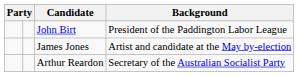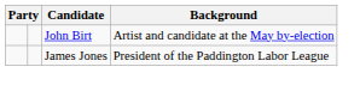John Birt | Background: President of the Paddington Labor League -> Artist and candidate at the May by-election
James Jones | Background: Artist and candidate at the May by-election -> President of the Paddington Labor League
- row: Arthur Reardon | Secretary of the Australian Socialist Party
